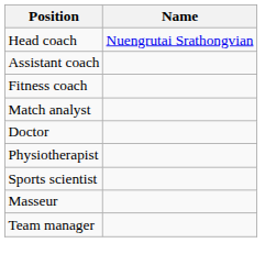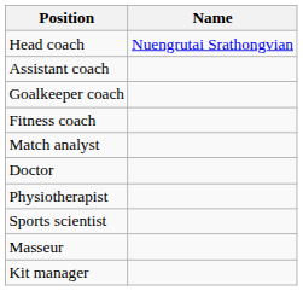+ row: Goalkeeper coach
- row: Team manager
+ row: Kit manager
